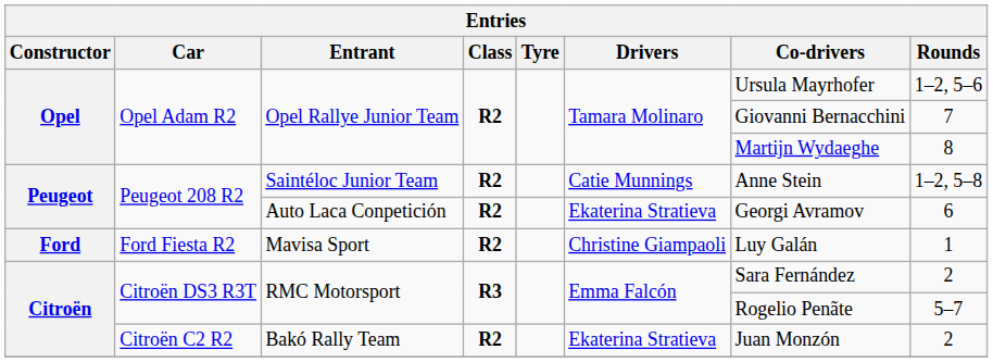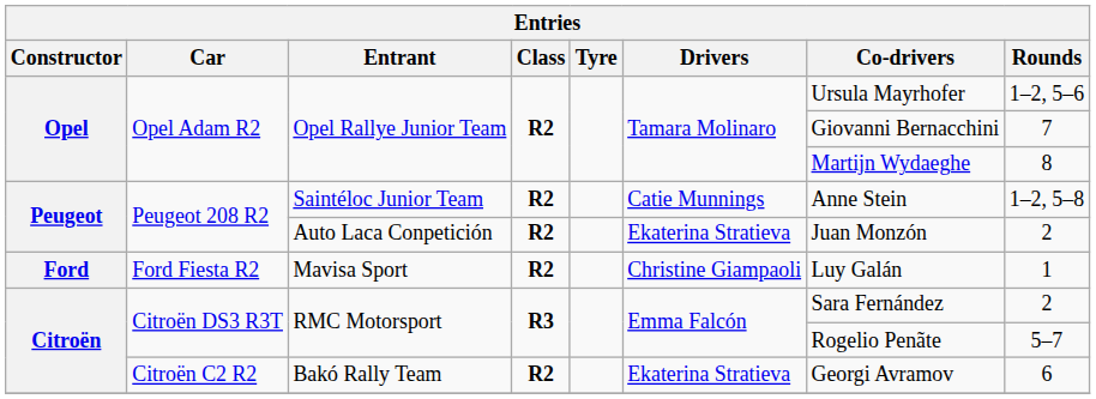Auto Laca Conpetición | Co-drivers: Georgi Avramov -> Juan Monzón
Auto Laca Conpetición | Rounds: 6 -> 2
Bakó Rally Team | Co-drivers: Juan Monzón -> Georgi Avramov
Bakó Rally Team | Rounds: 2 -> 6
